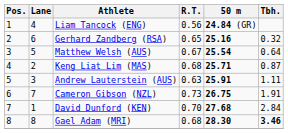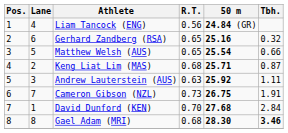Matthew Welsh (AUS) | R.T.: 0.67 -> 0.65
Matthew Welsh (AUS) | Tbh.: 0.64 -> 0.66
Andrew Lauterstein (AUS) | 50 m: 25.91 -> 25.92
